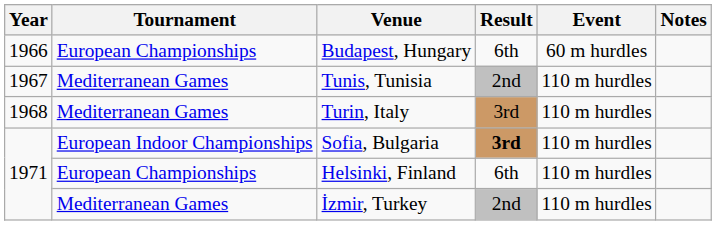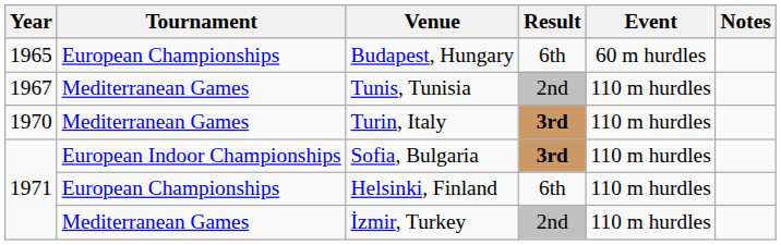Budapest, Hungary | Year: 1966 -> 1965
Turin, Italy | Year: 1968 -> 1970
Turin, Italy | Result: normal -> bold
